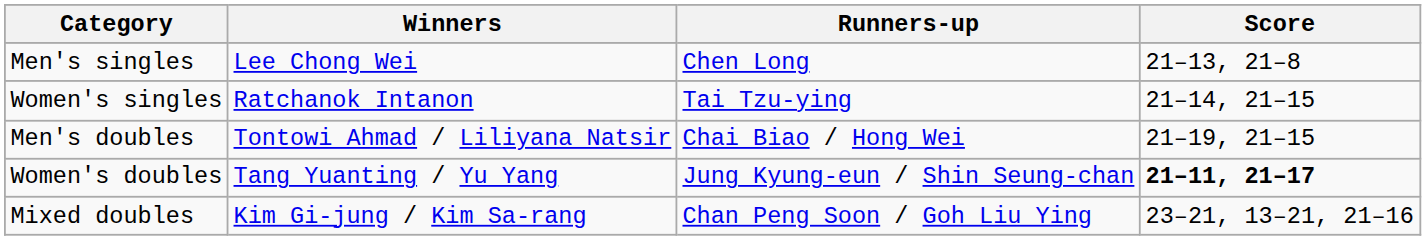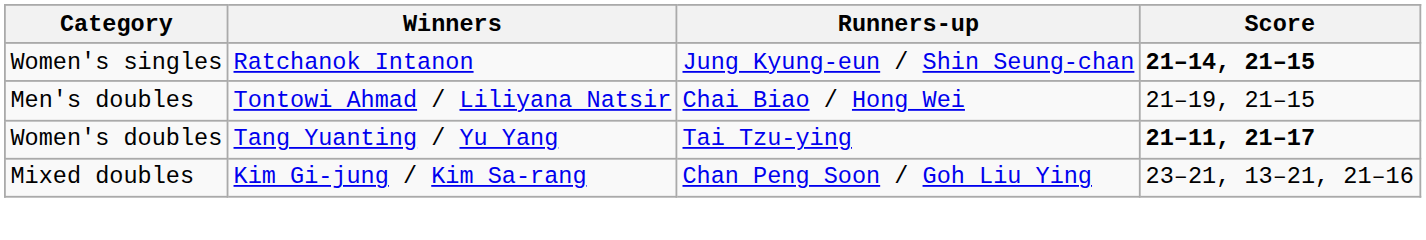- row: Men's singles | Lee Chong Wei | Chen Long | 21–13, 21–8
Women's singles | Runners-up: Tai Tzu-ying -> Jung Kyung-eun / Shin Seung-chan
Women's singles | Score: normal -> bold
Women's doubles | Runners-up: Jung Kyung-eun / Shin Seung-chan -> Tai Tzu-ying
